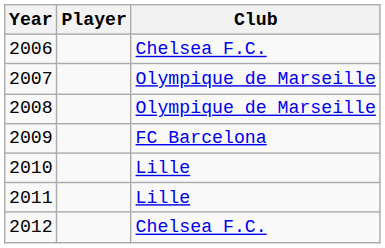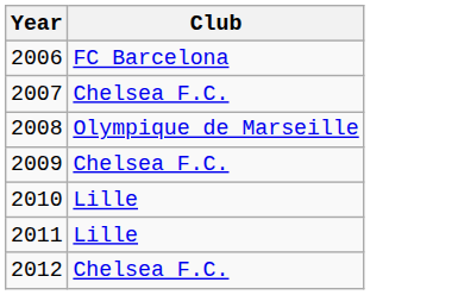- column: Player
2006 | Club: Chelsea F.C. -> FC Barcelona
2007 | Club: Olympique de Marseille -> Chelsea F.C.
2009 | Club: FC Barcelona -> Chelsea F.C.
